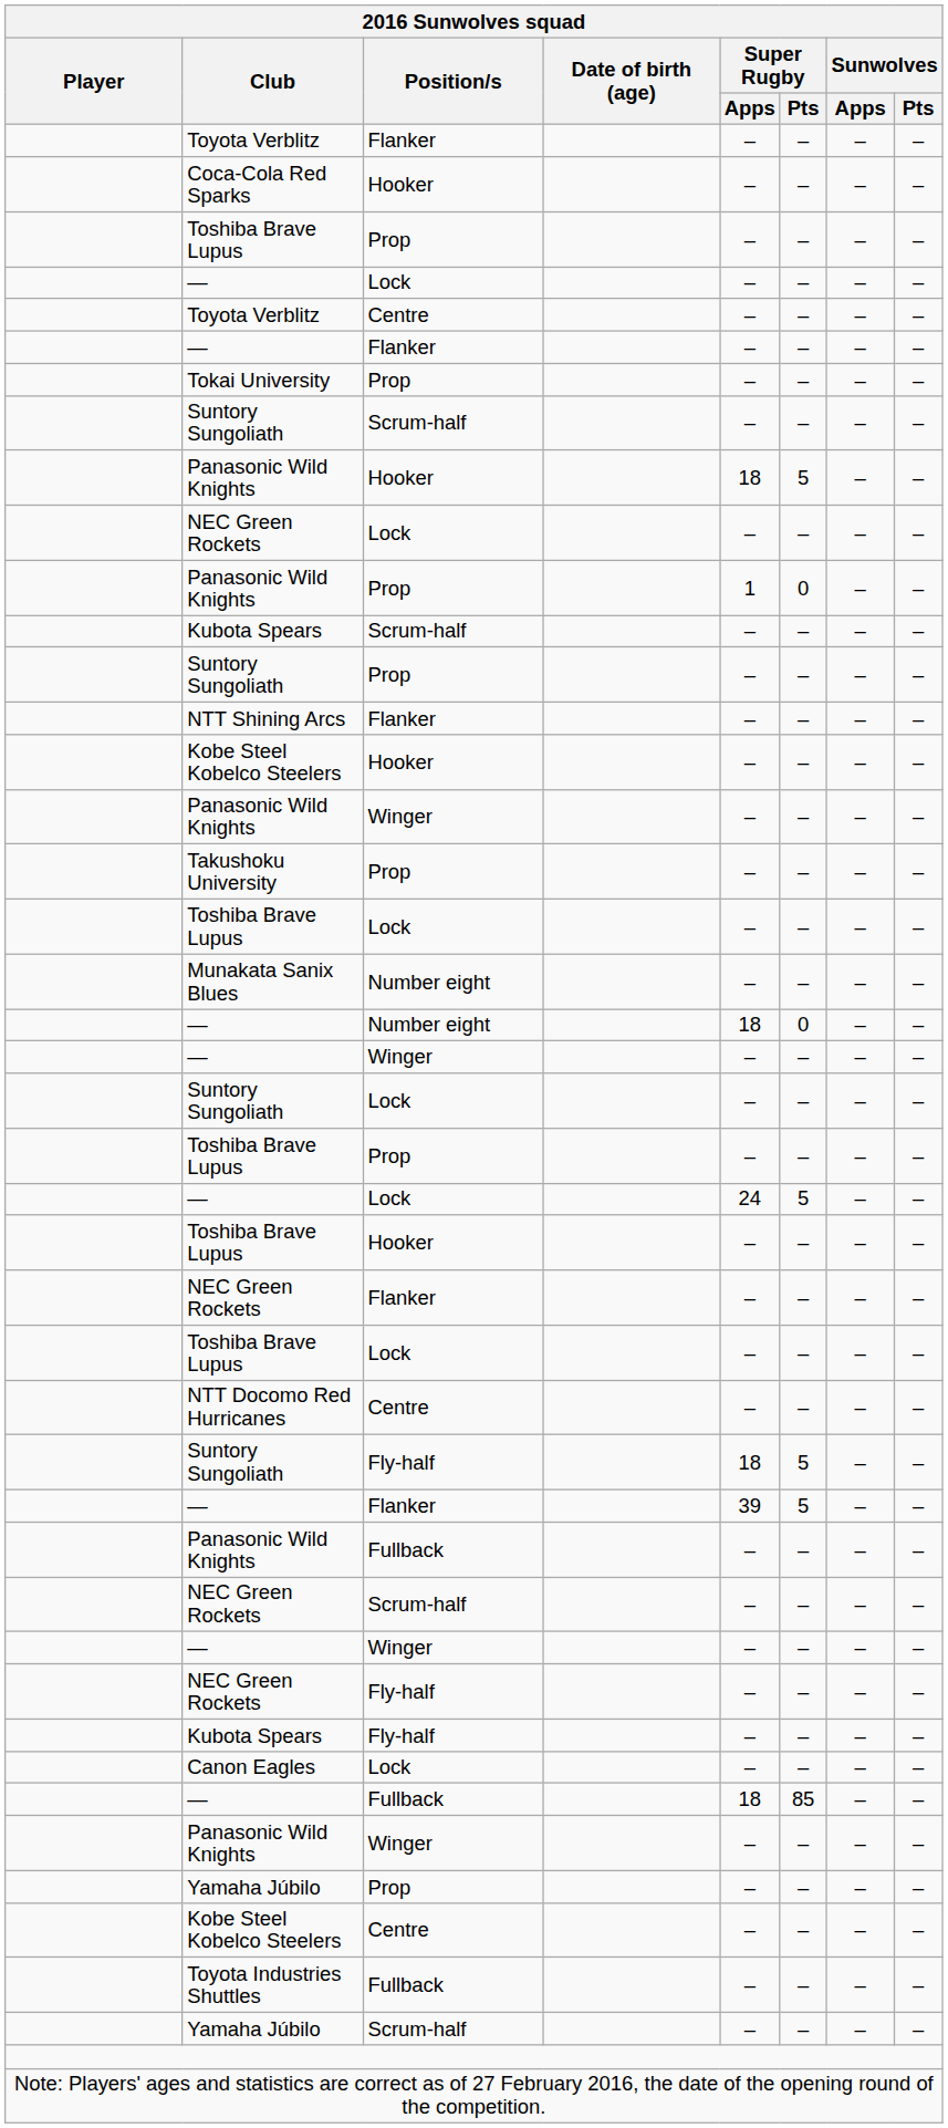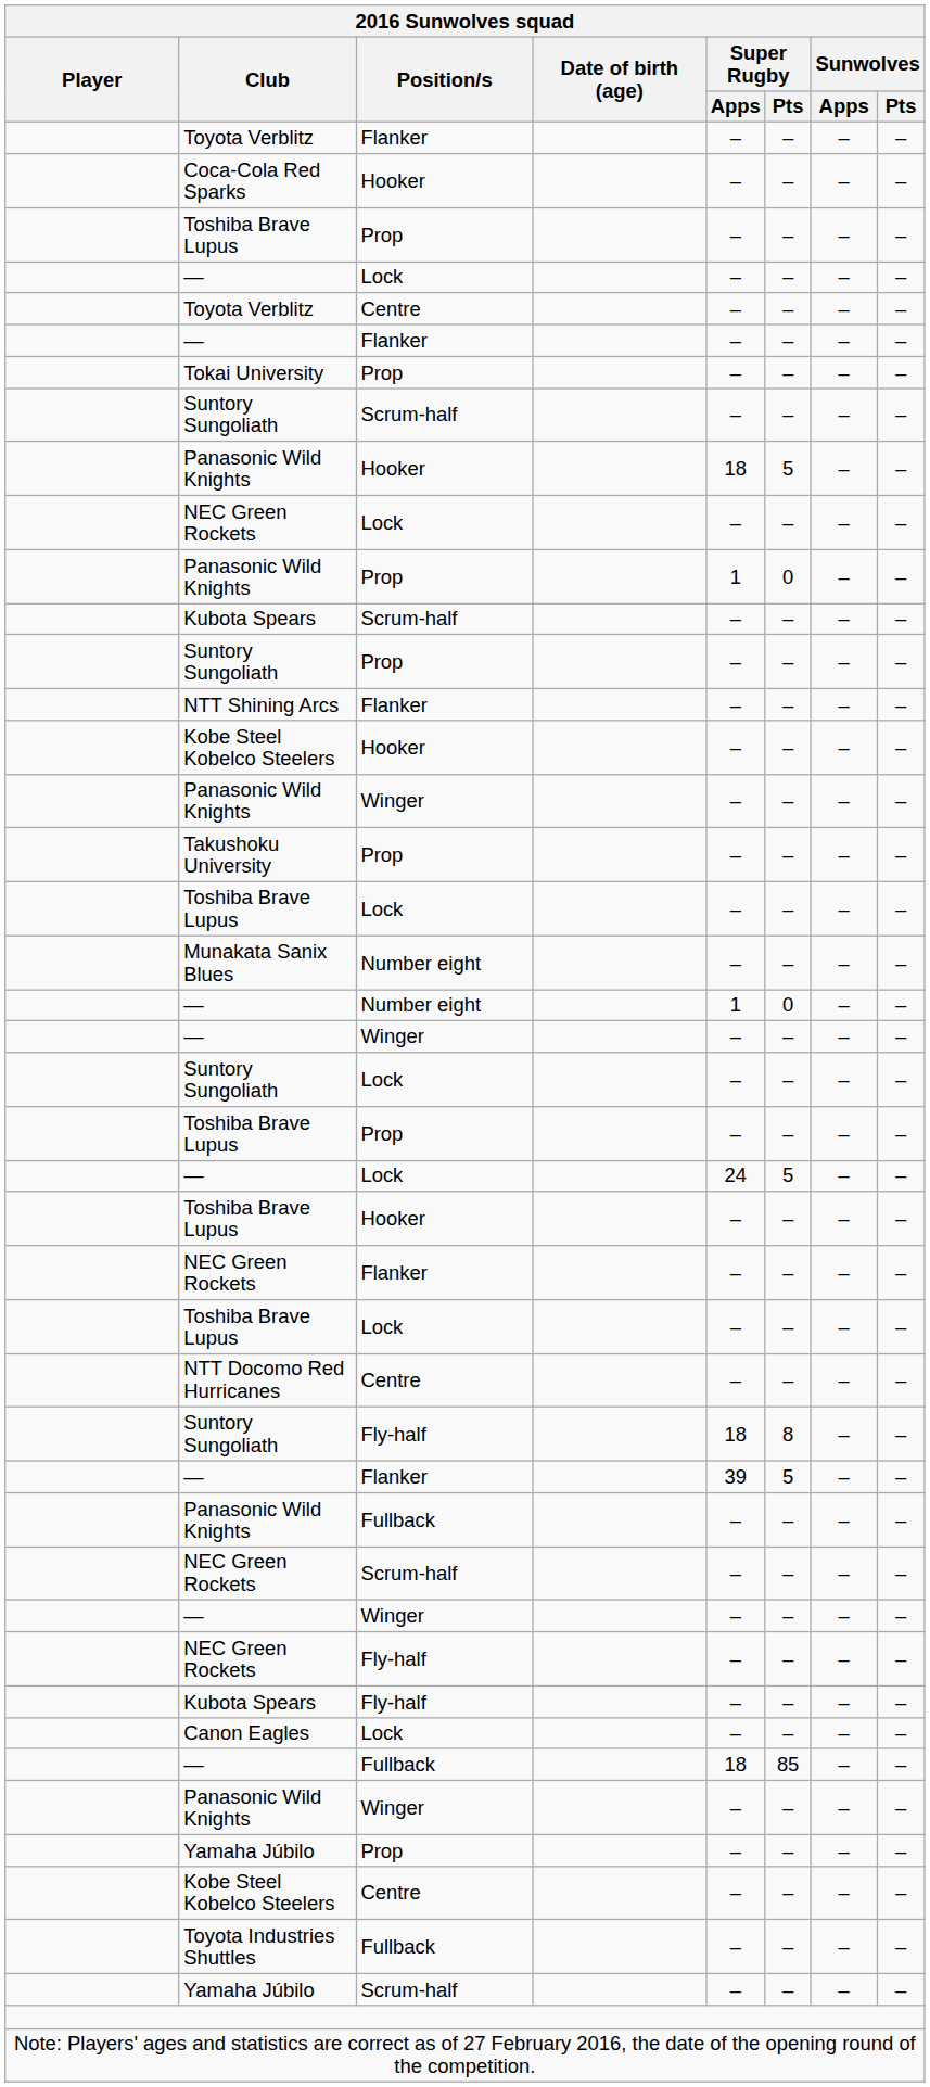— / Number eight | Super Rugby / Apps: 18 -> 1
Suntory Sungoliath / Fly-half | Super Rugby / Pts: 5 -> 8
